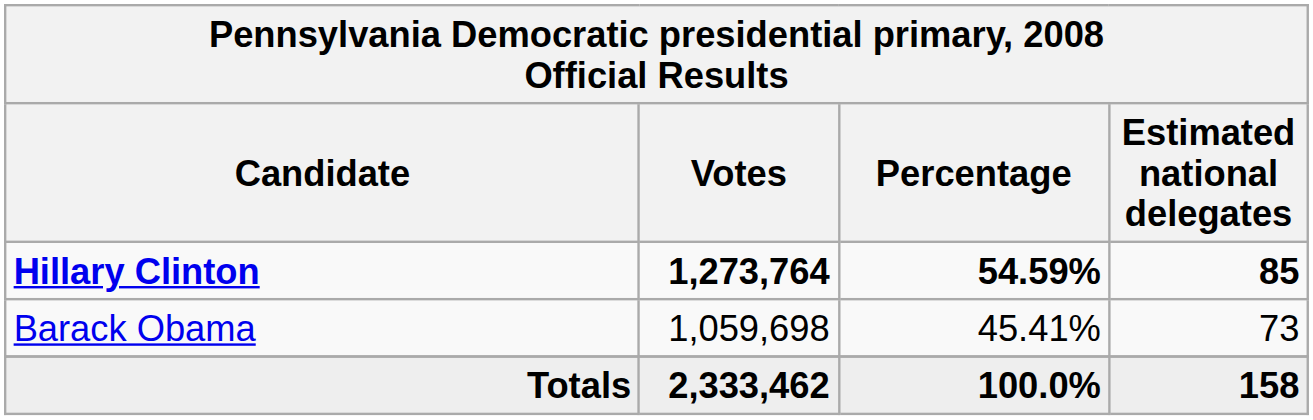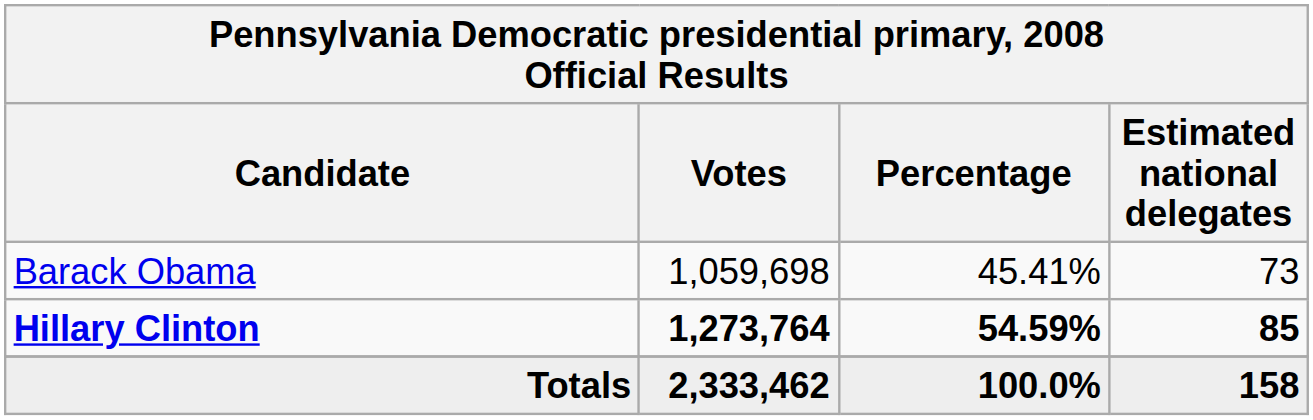rows swapped: Hillary Clinton <-> Barack Obama
